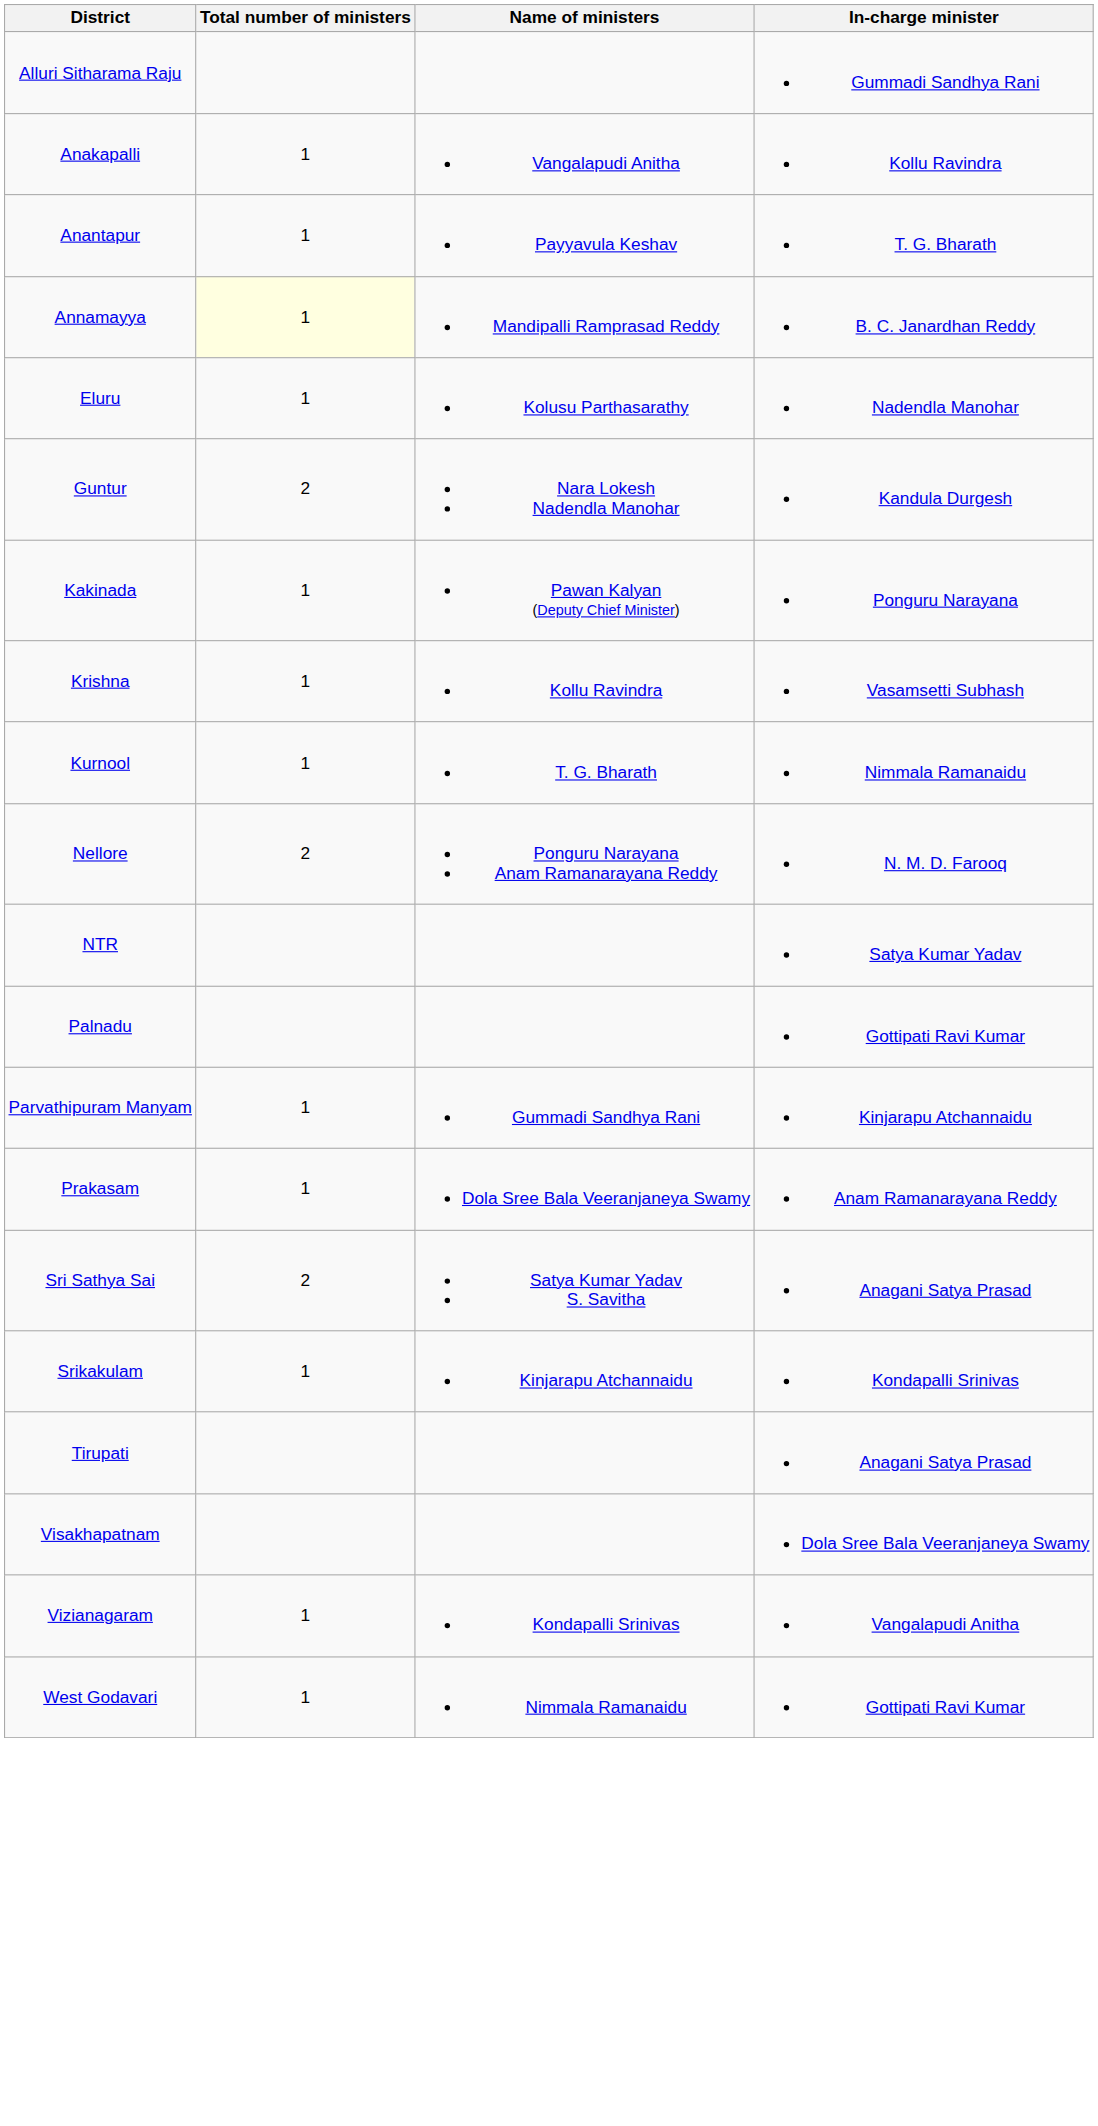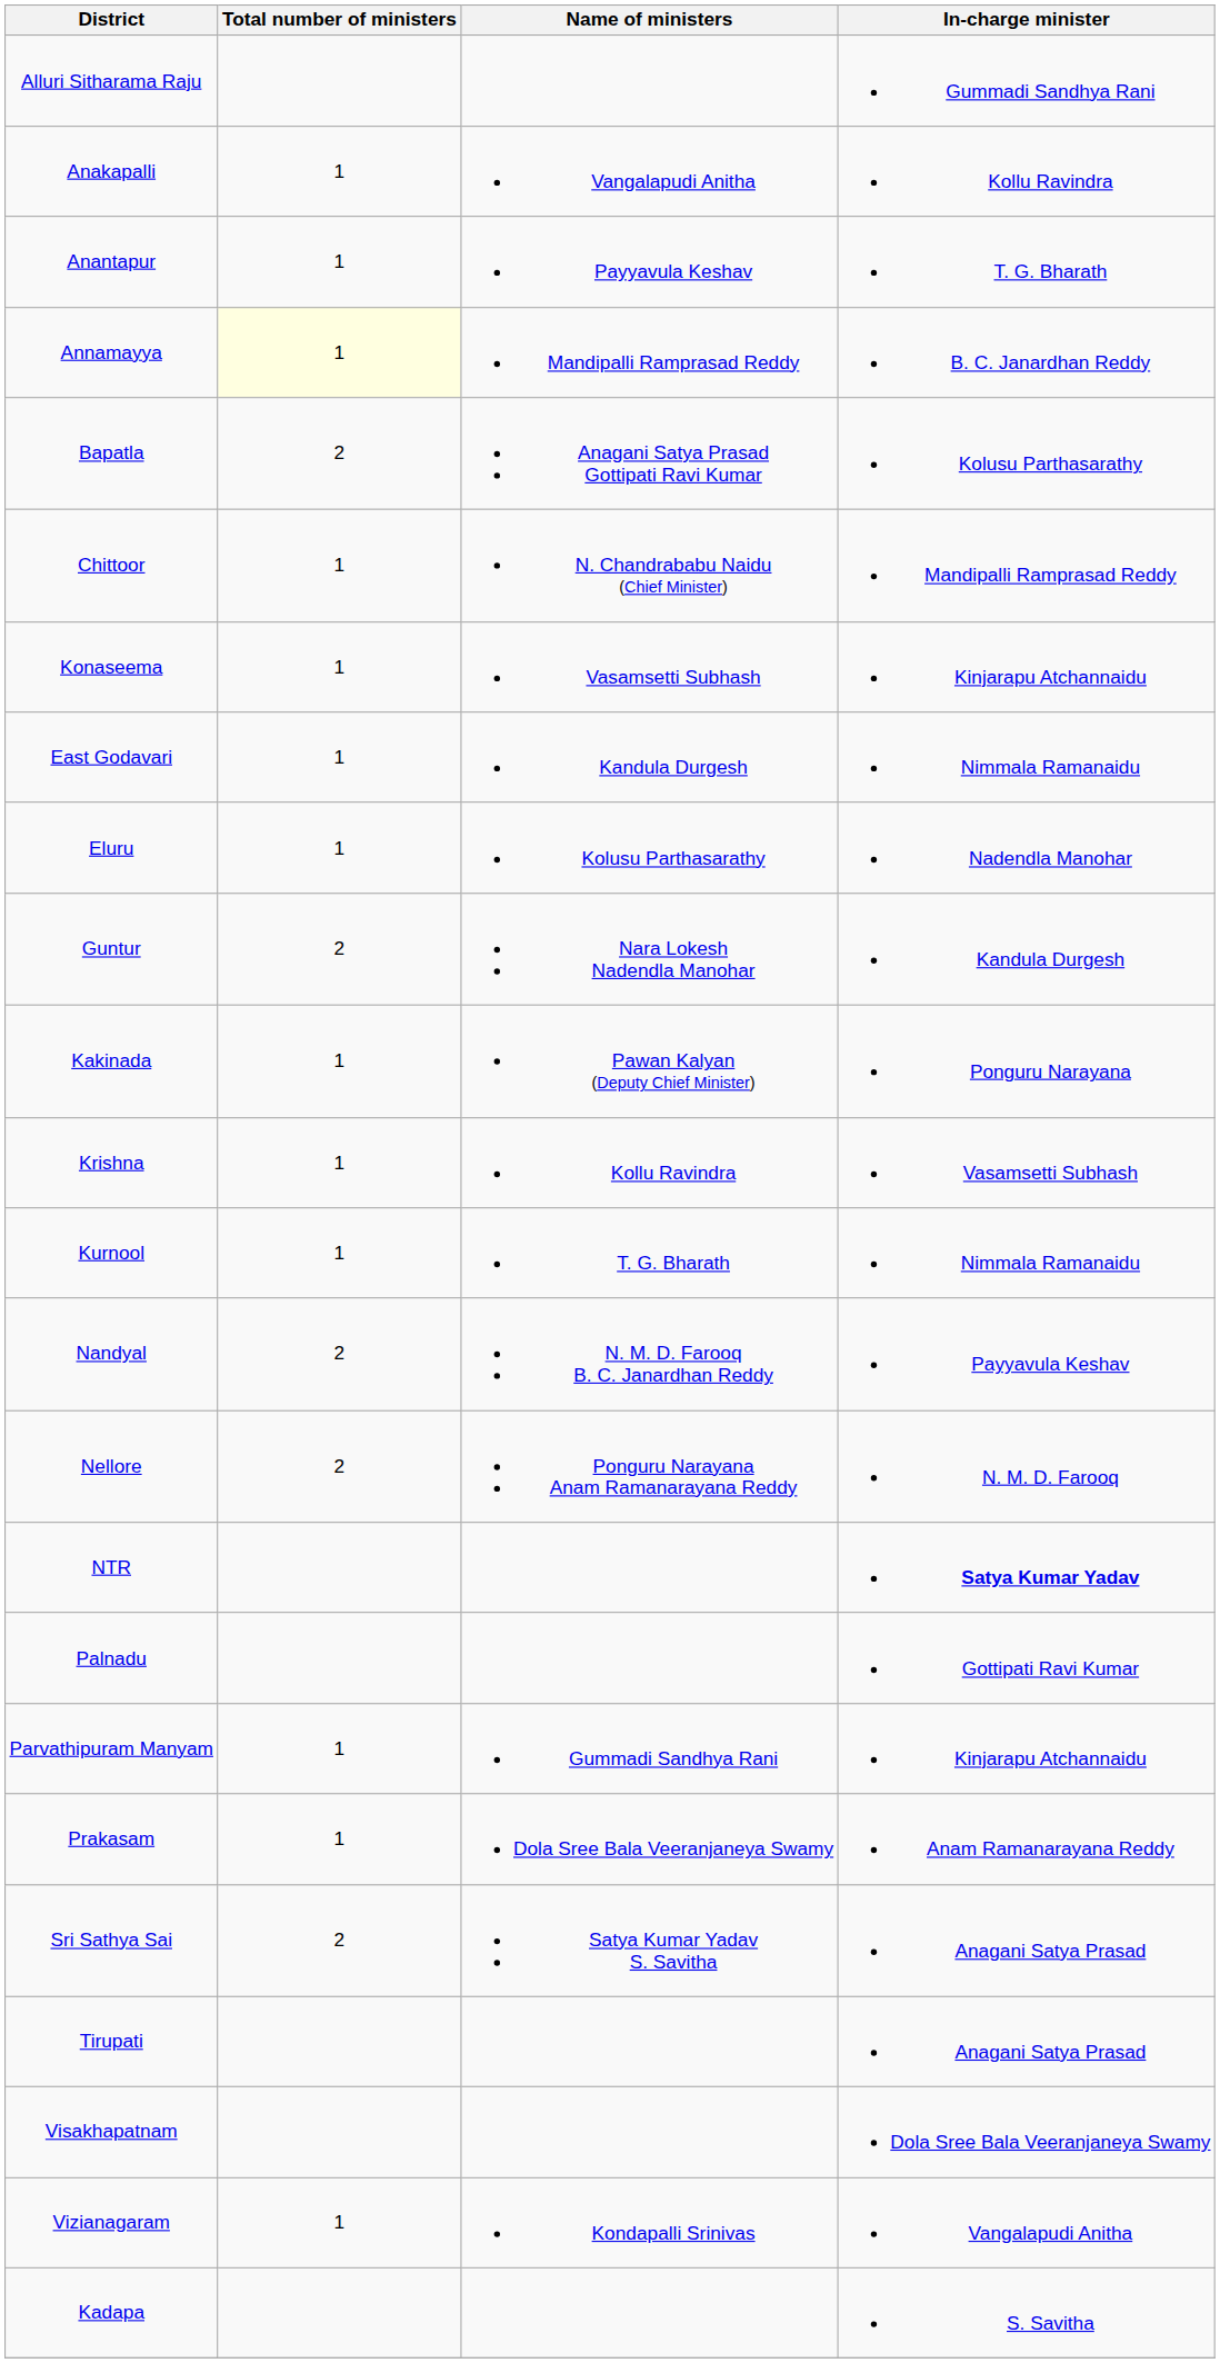+ row: Bapatla | 2 | Anagani Satya Prasad Gottipati Ravi Kumar | Kolusu Parthasarathy
+ row: Chittoor | 1 | N. Chandrababu Naidu (Chief Minister) | Mandipalli Ramprasad Reddy
+ row: Konaseema | 1 | Vasamsetti Subhash | Kinjarapu Atchannaidu
+ row: East Godavari | 1 | Kandula Durgesh | Nimmala Ramanaidu
+ row: Nandyal | 2 | N. M. D. Farooq B. C. Janardhan Reddy | Payyavula Keshav
NTR | In-charge minister: normal -> bold
- row: Srikakulam | 1 | Kinjarapu Atchannaidu | Kondapalli Srinivas
- row: West Godavari | 1 | Nimmala Ramanaidu | Gottipati Ravi Kumar
+ row: Kadapa | S. Savitha
